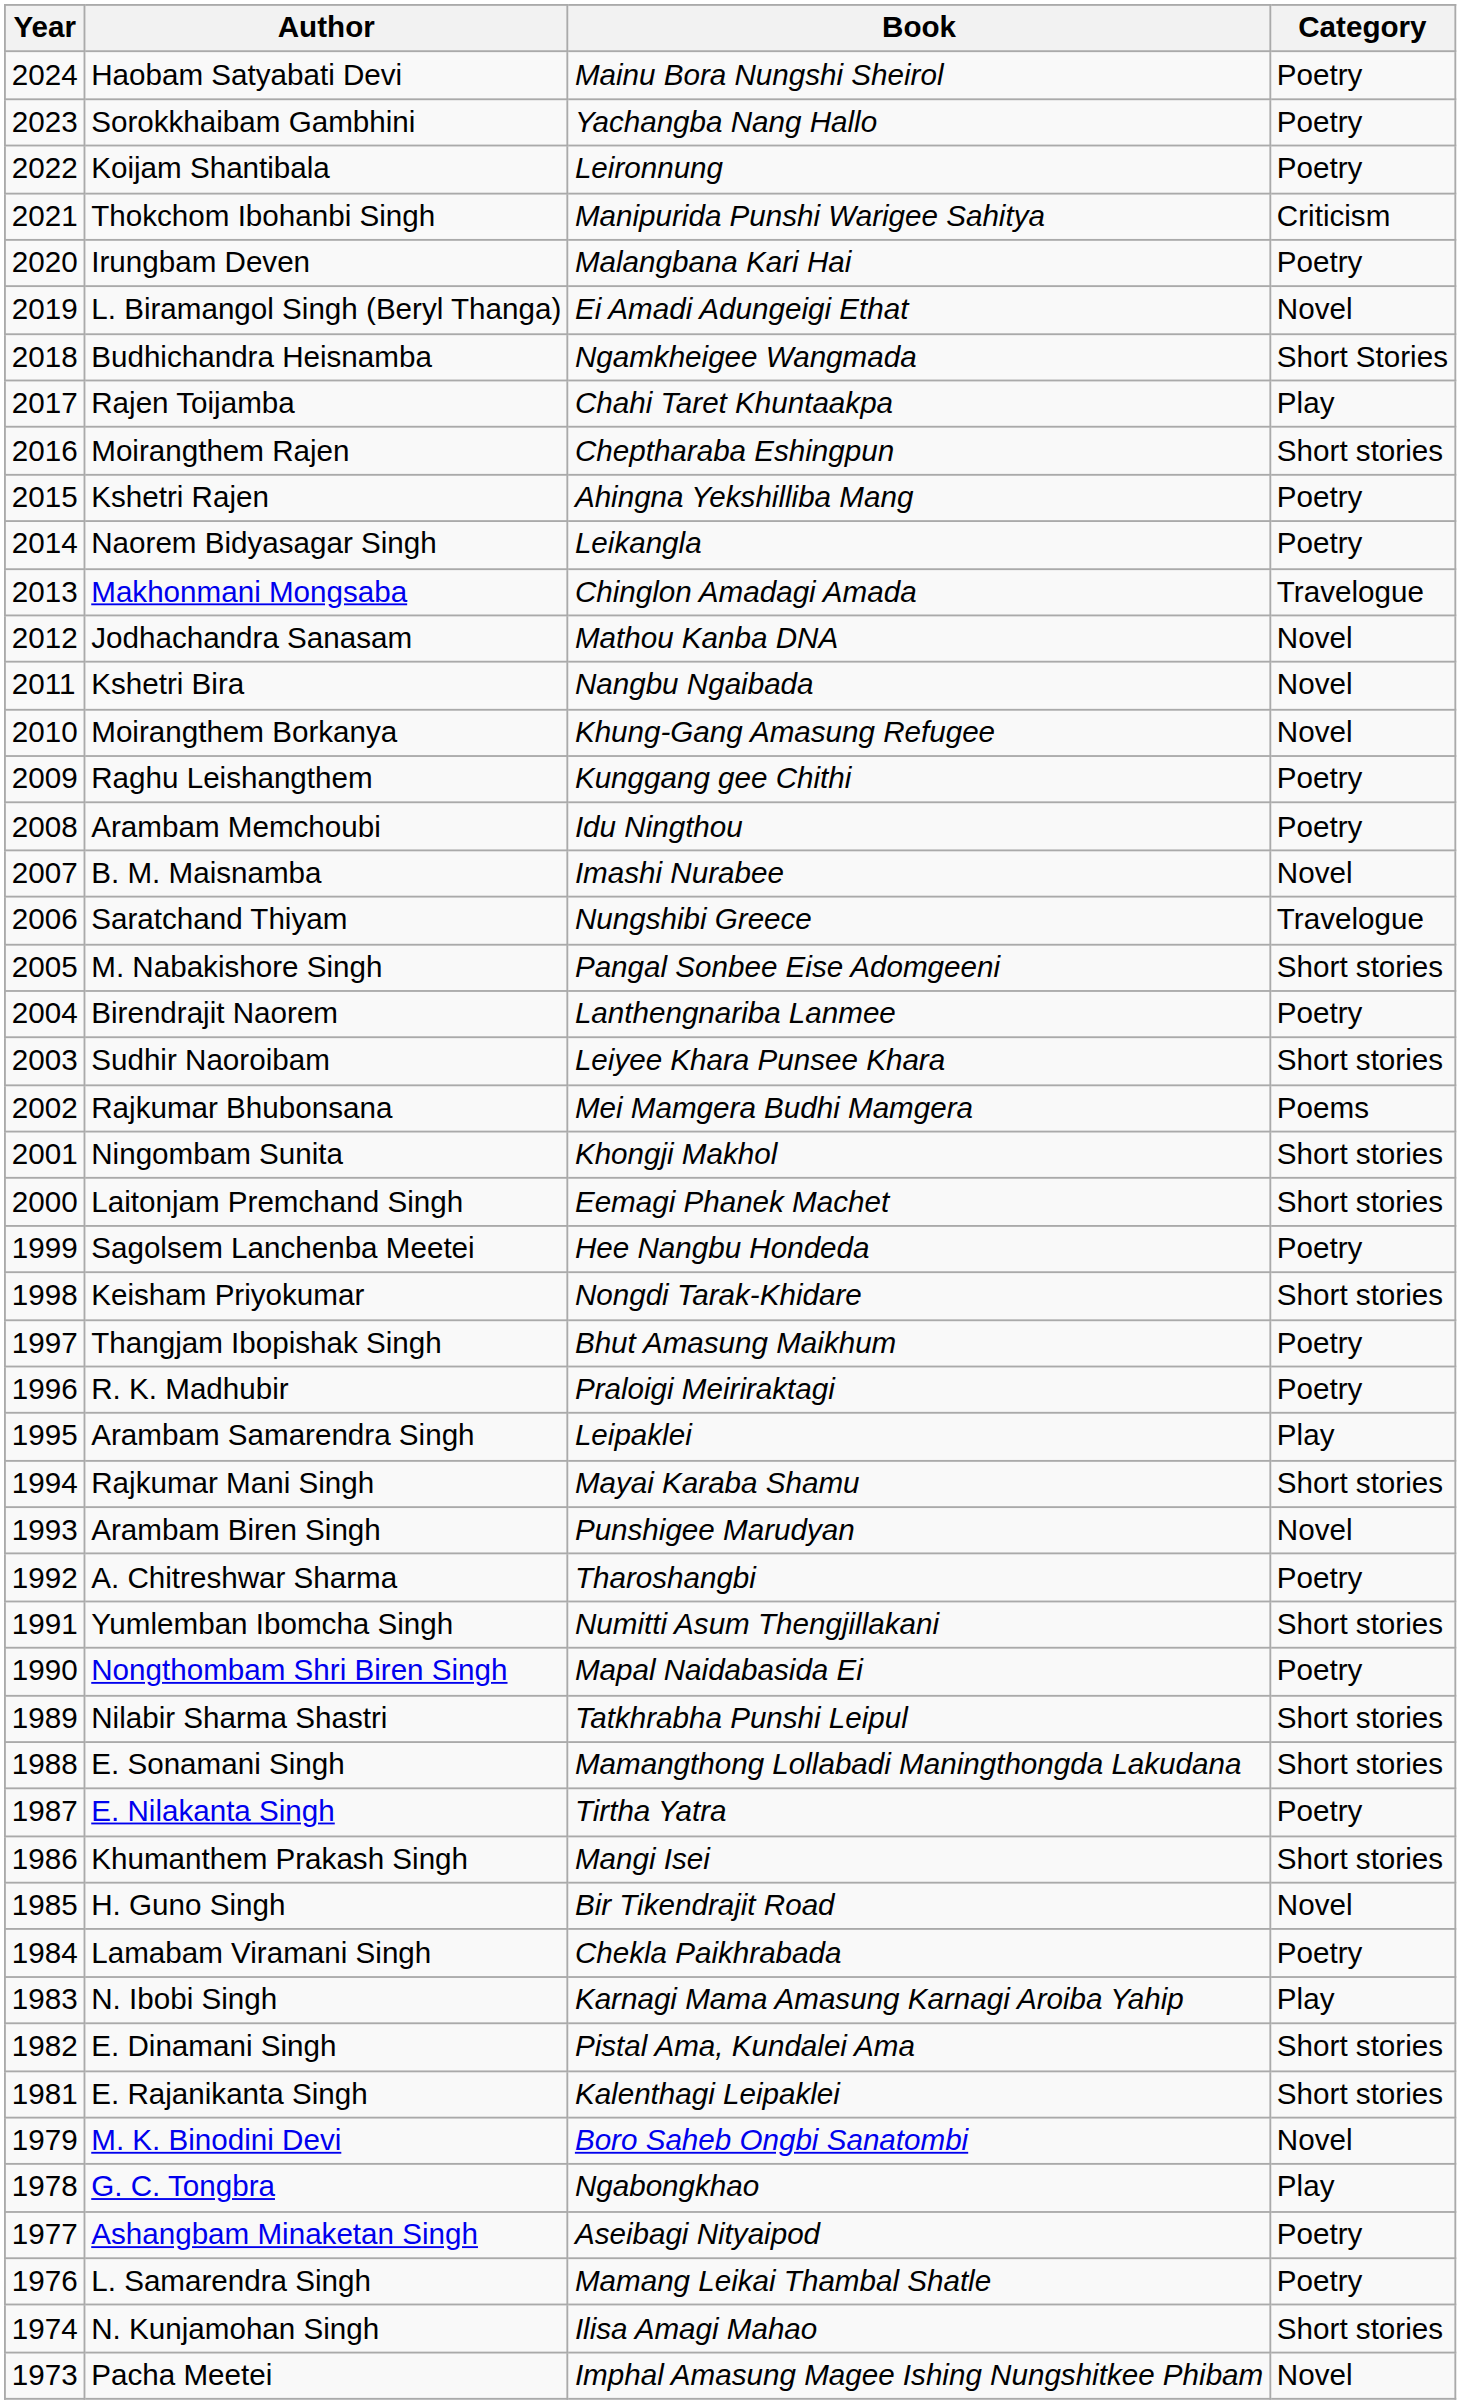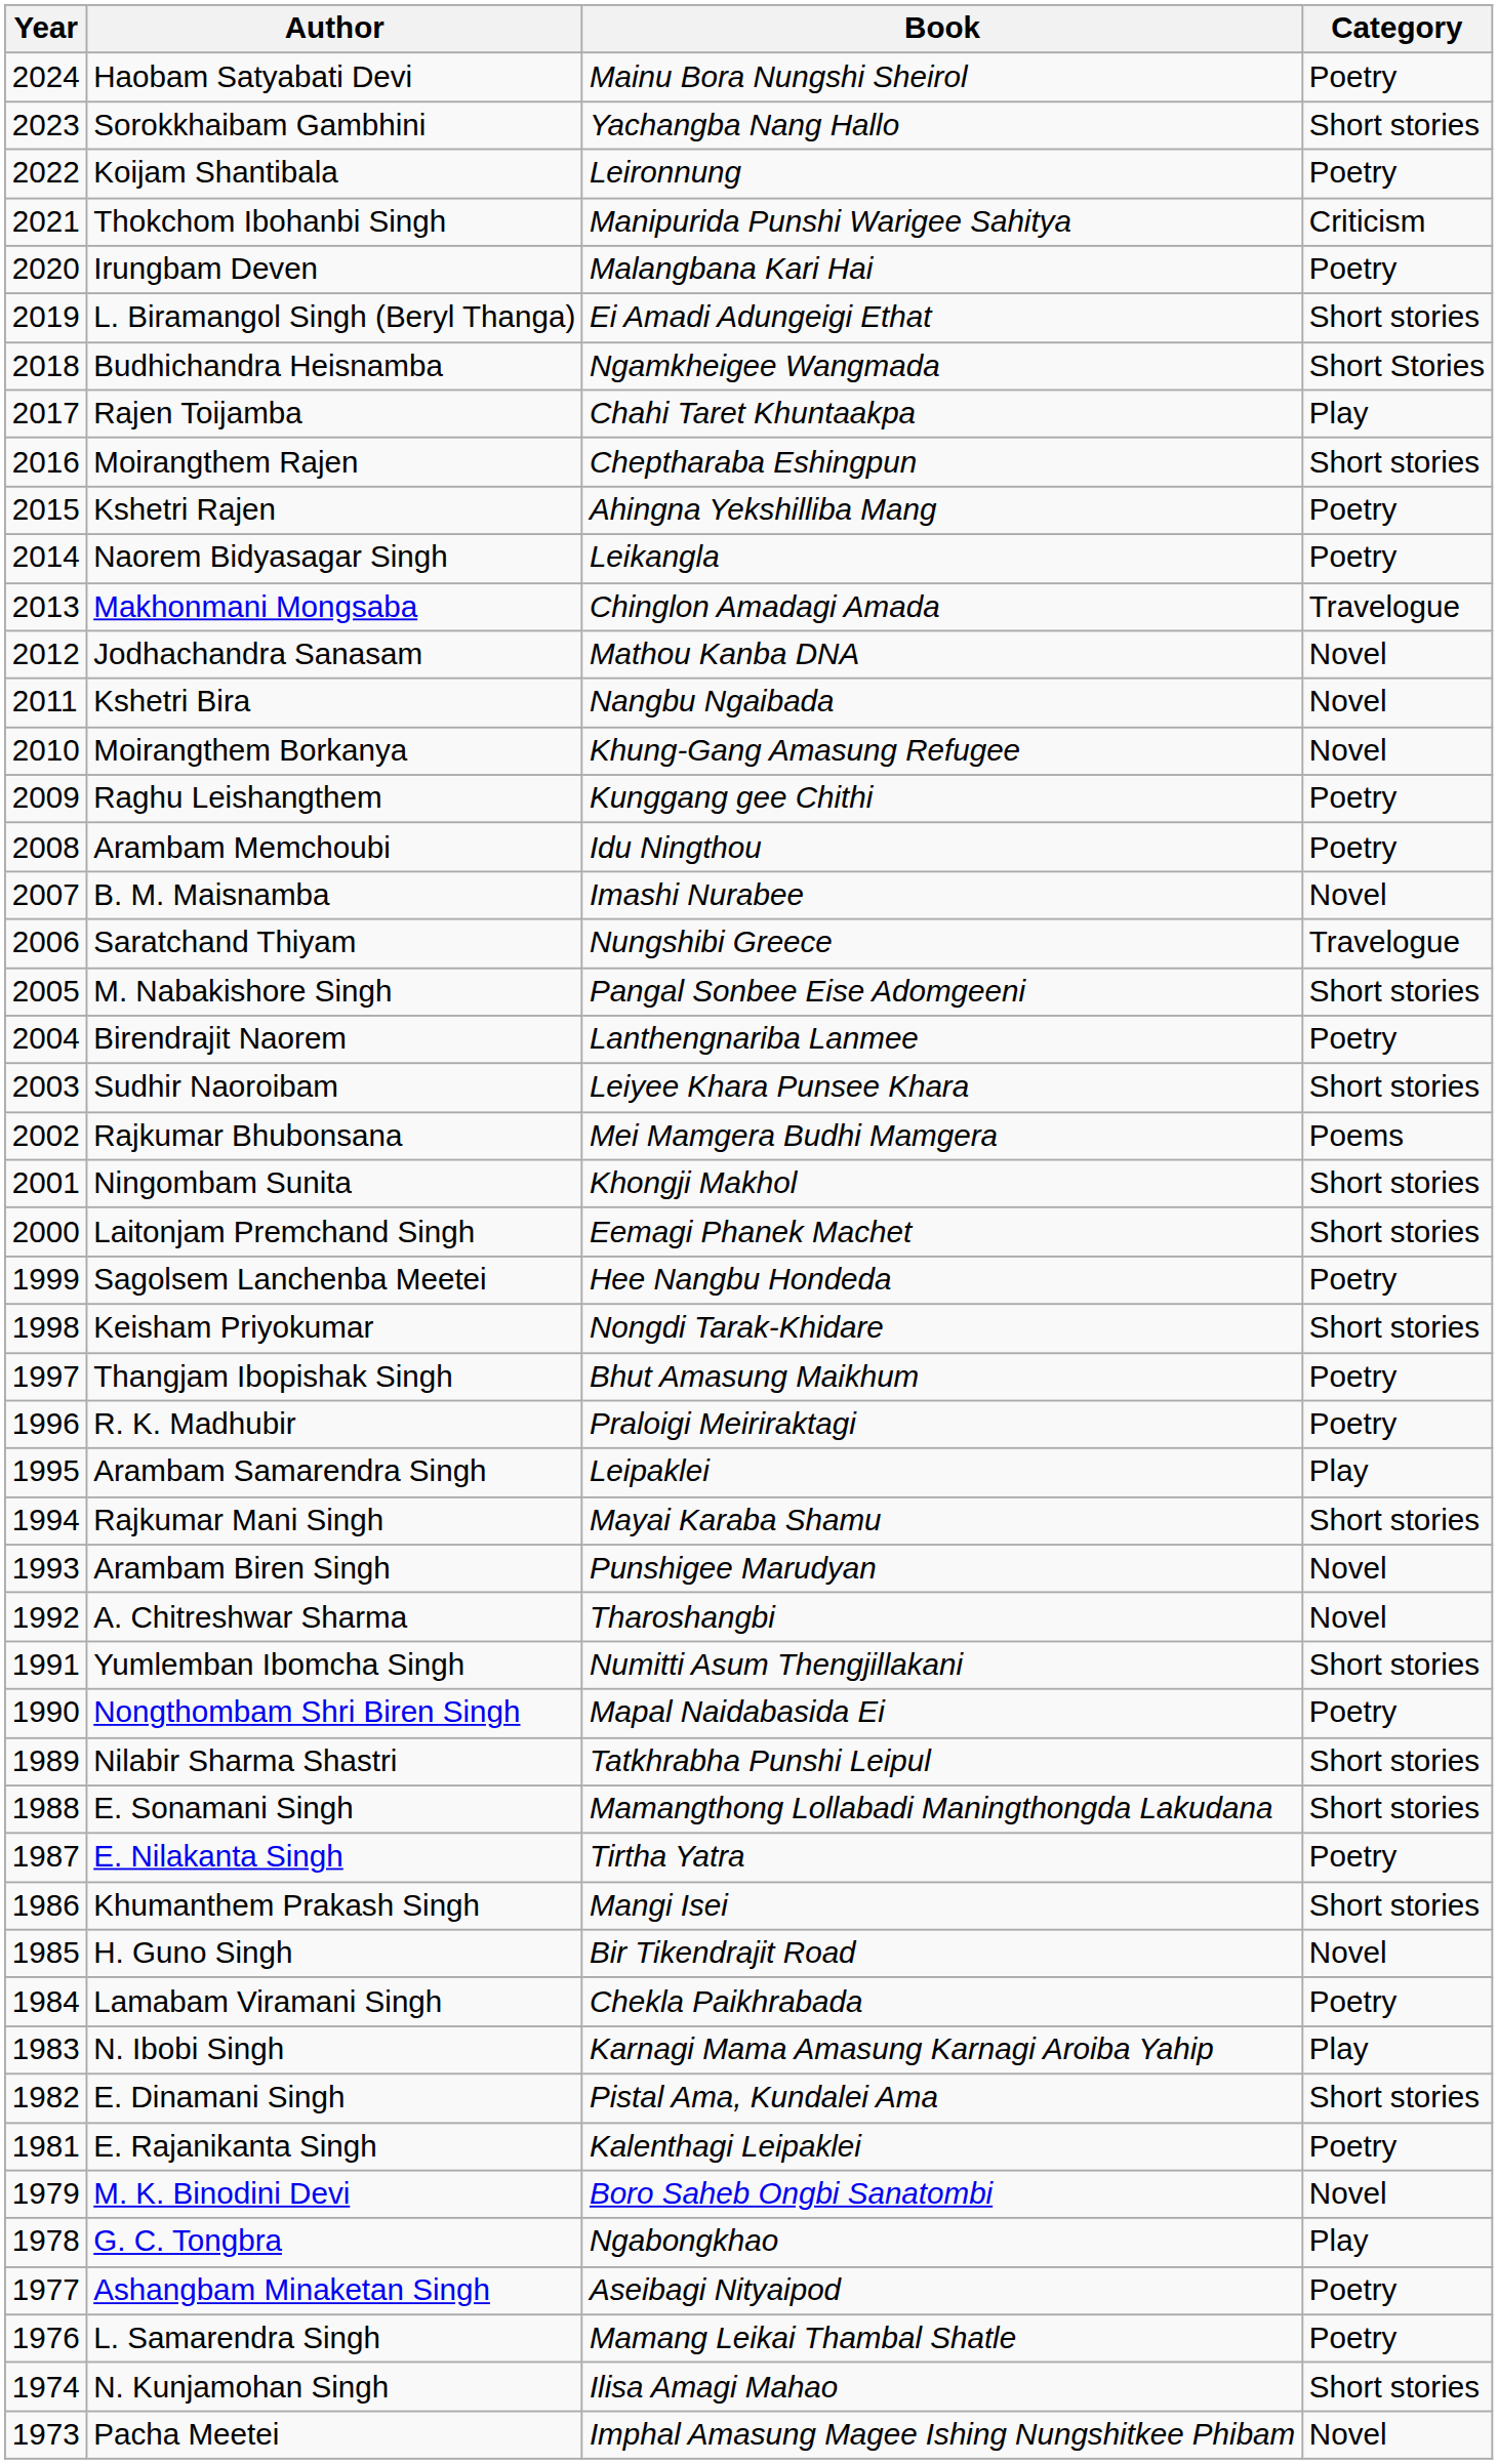Sorokkhaibam Gambhini | Category: Poetry -> Short stories
L. Biramangol Singh (Beryl Thanga) | Category: Novel -> Short stories
A. Chitreshwar Sharma | Category: Poetry -> Novel
E. Rajanikanta Singh | Category: Short stories -> Poetry
